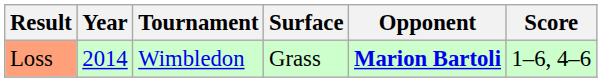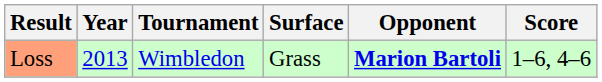Loss | Year: 2014 -> 2013
